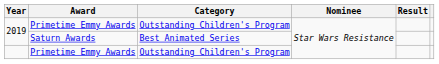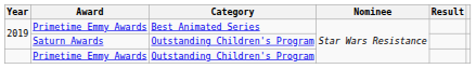2019 / Primetime Emmy Awards | Category: Outstanding Children's Program -> Best Animated Series
2019 / Saturn Awards | Category: Best Animated Series -> Outstanding Children's Program
